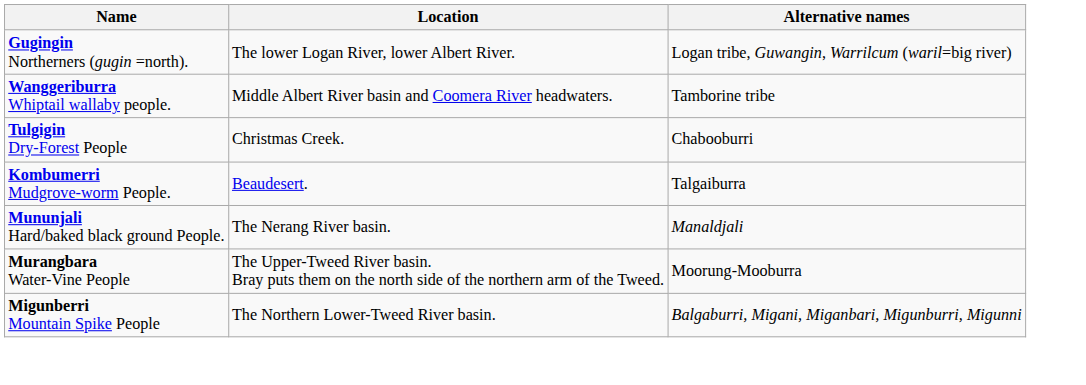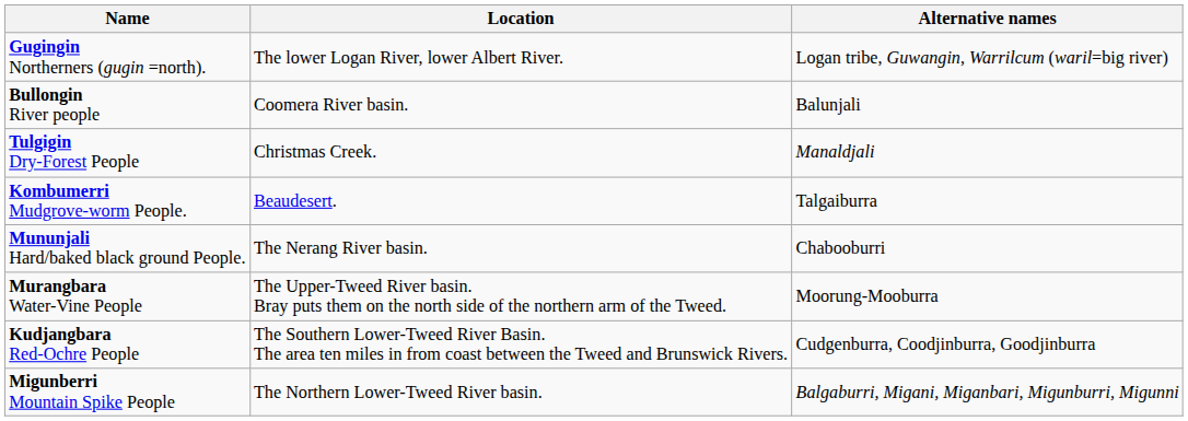- row: Wanggeriburra Whiptail wallaby people. | Middle Albert River basin and Coomera River headwaters. | Tamborine tribe
+ row: Bullongin River people | Coomera River basin. | Balunjali
Tulgigin Dry-Forest People | Alternative names: Chabooburri -> Manaldjali
Mununjali Hard/baked black ground People. | Alternative names: Manaldjali -> Chabooburri
+ row: Kudjangbara Red-Ochre People | The Southern Lower-Tweed River Basin. The area ten miles in from coast between the Tweed and Brunswick Rivers. | Cudgenburra, Coodjinburra, Goodjinburra
